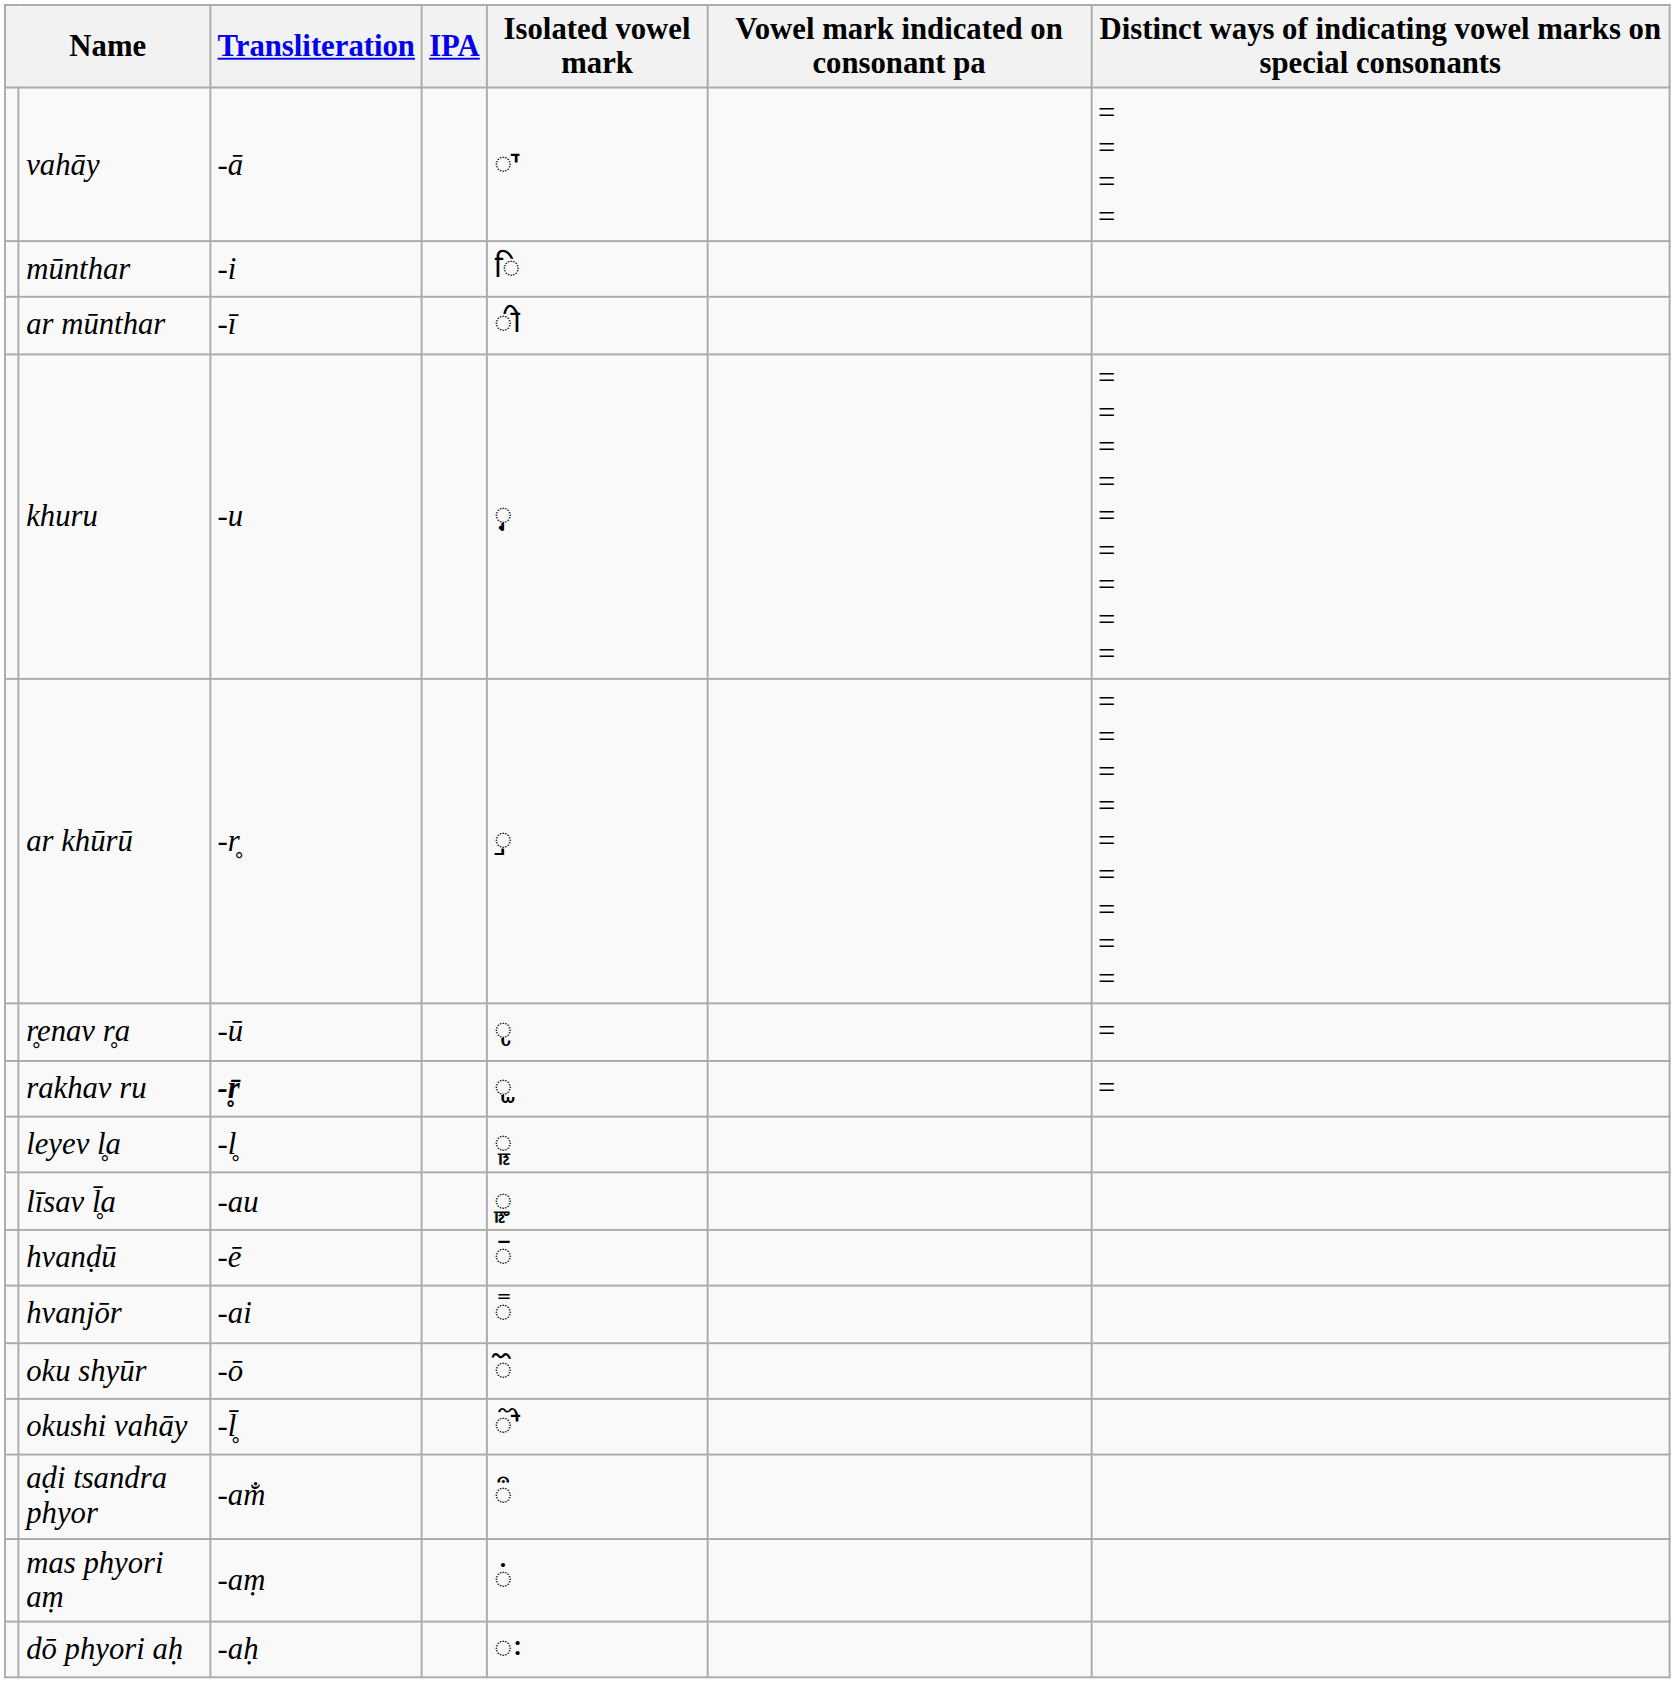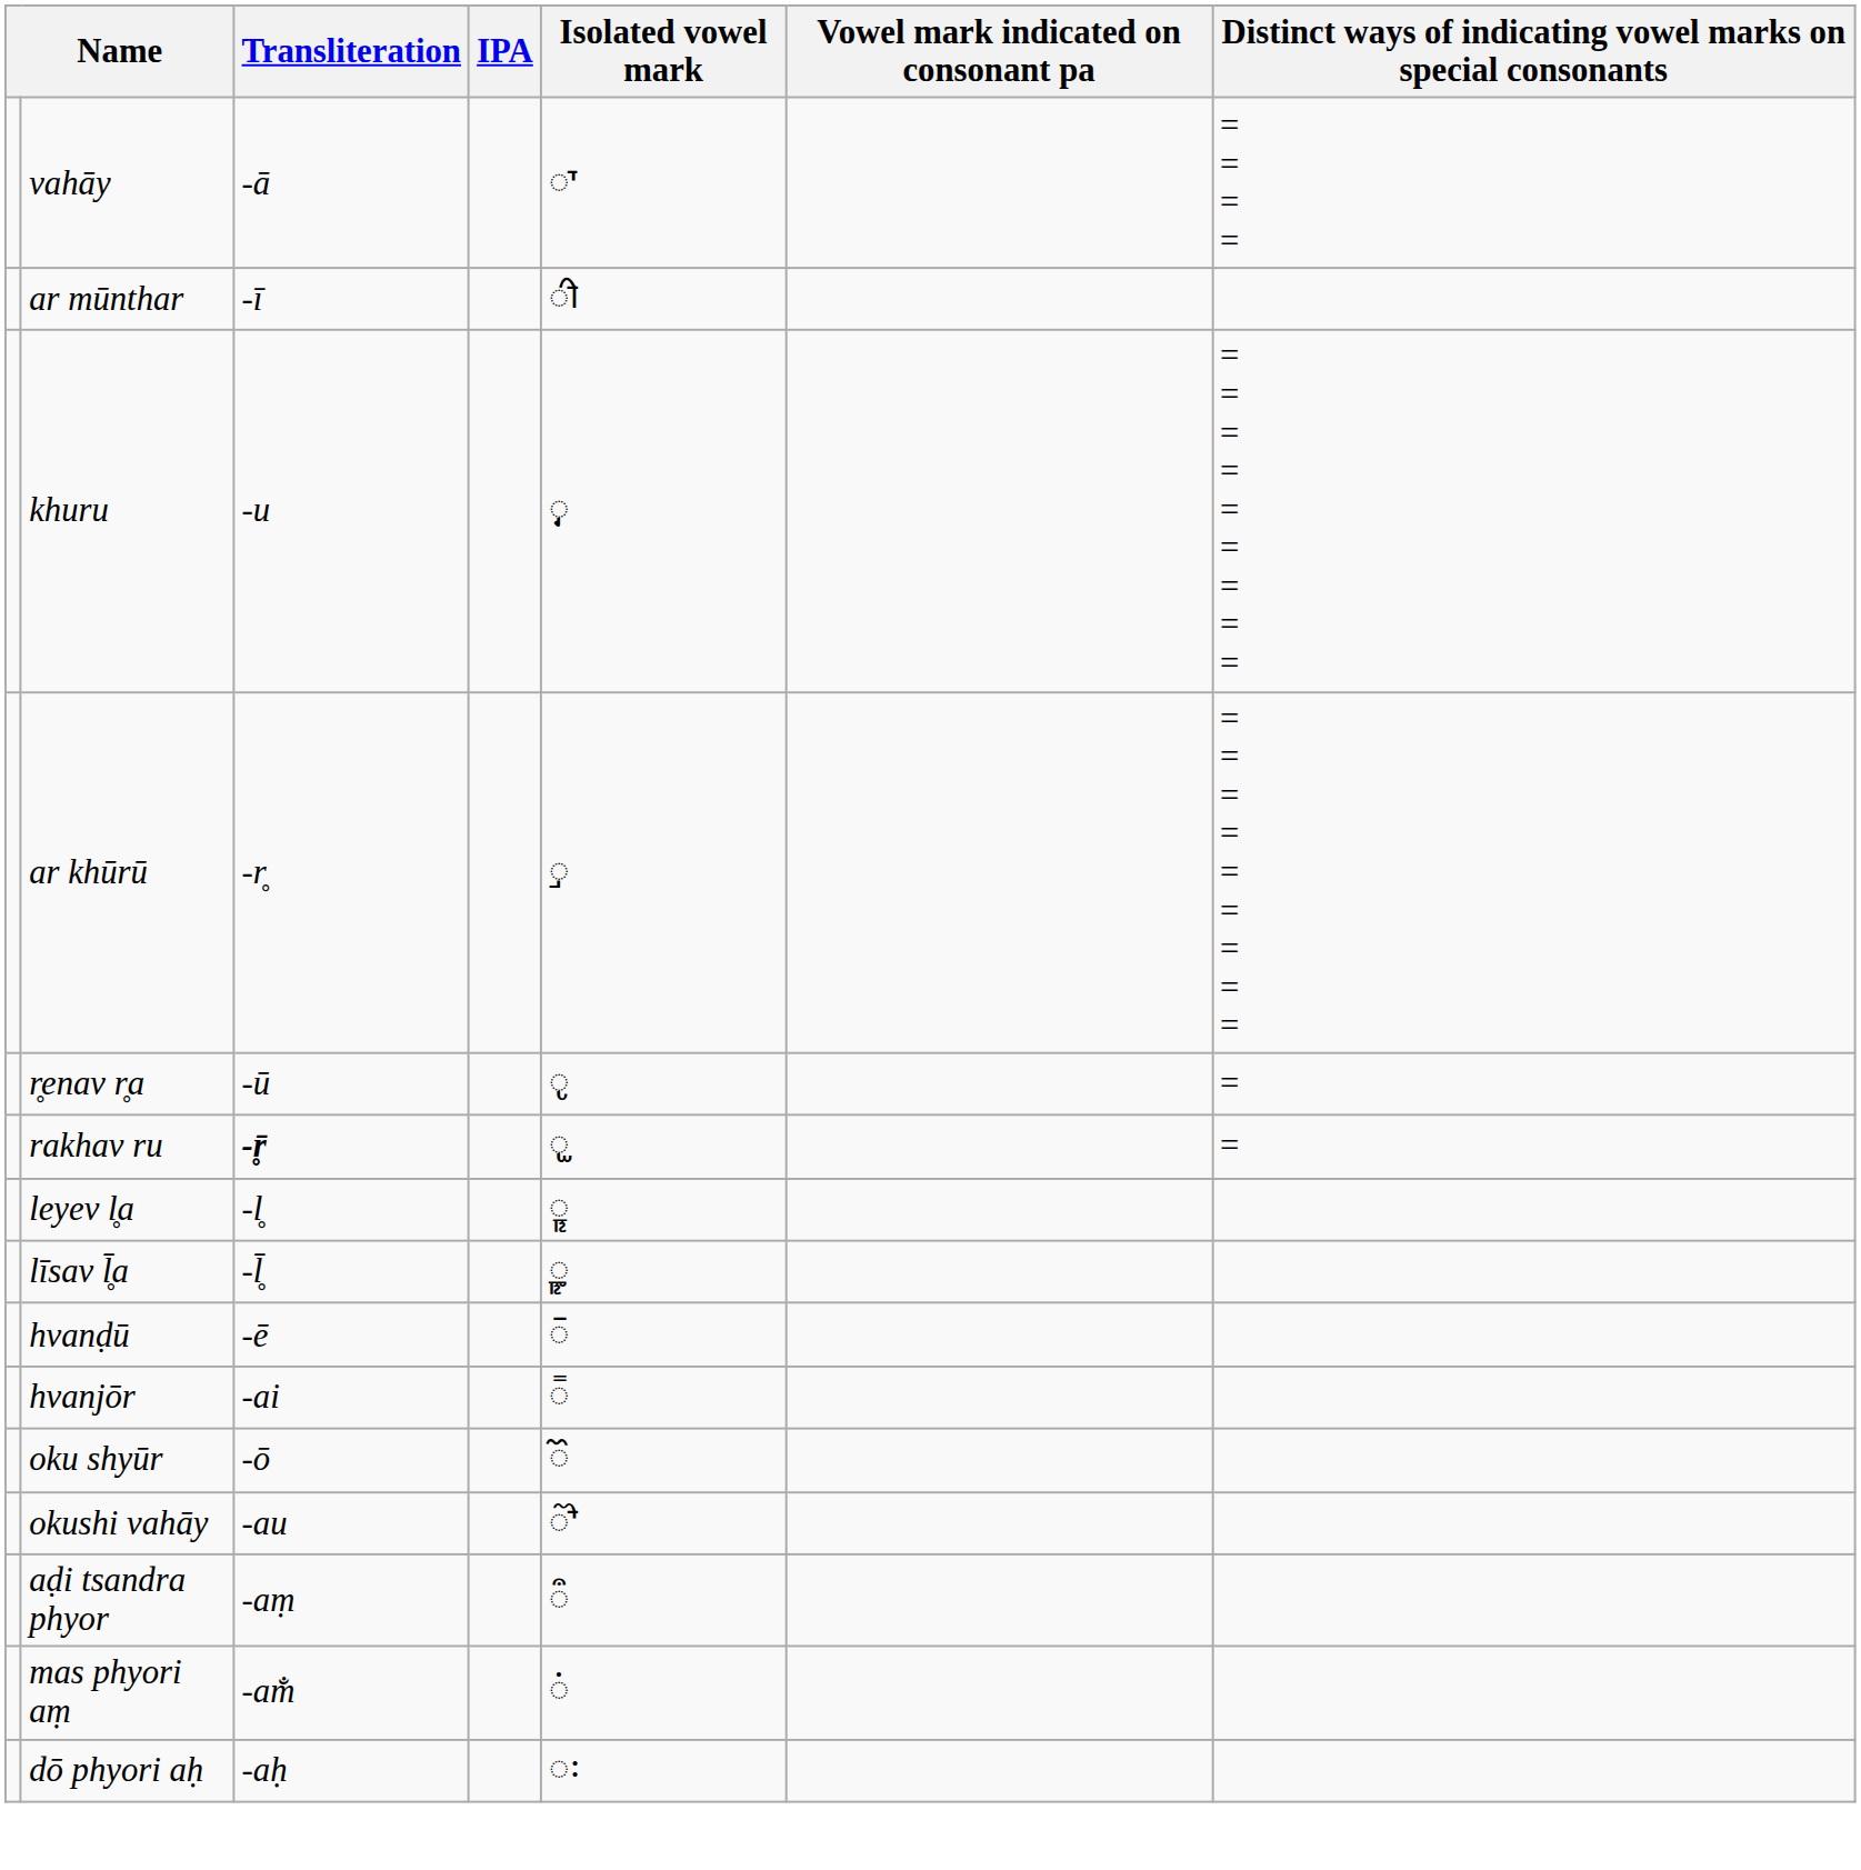- row: mūnthar | -i | 𑆴
līsav l̥̄a | Transliteration: -au -> -l̥̄
okushi vahāy | Transliteration: -l̥̄ -> -au
aḍi tsandra phyor | Transliteration: -am̐ -> -aṃ
mas phyori aṃ | Transliteration: -aṃ -> -am̐
